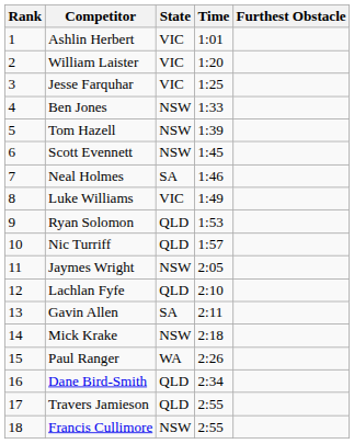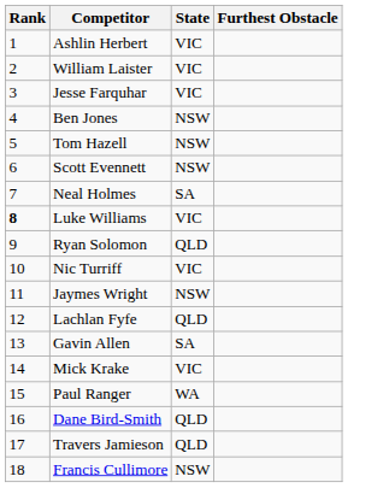- column: Time | 1:01 | 1:20 | 1:25 | 1:33 | 1:39 | 1:45 | 1:46 | 1:49 | 1:53 | 1:57 | 2:05 | 2:10 | 2:11 | 2:18 | 2:26 | 2:34 | 2:55 | 2:55
Luke Williams | Rank: normal -> bold
Nic Turriff | State: QLD -> VIC
Mick Krake | State: NSW -> VIC
